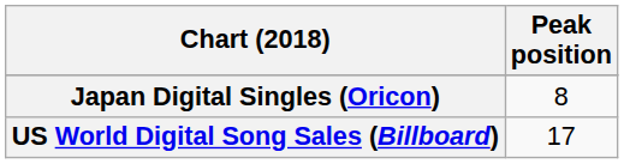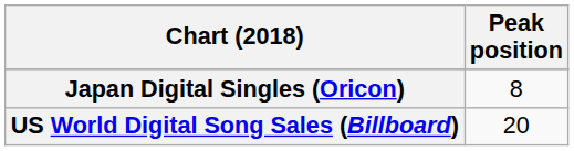US World Digital Song Sales (Billboard) | Peak position: 17 -> 20
